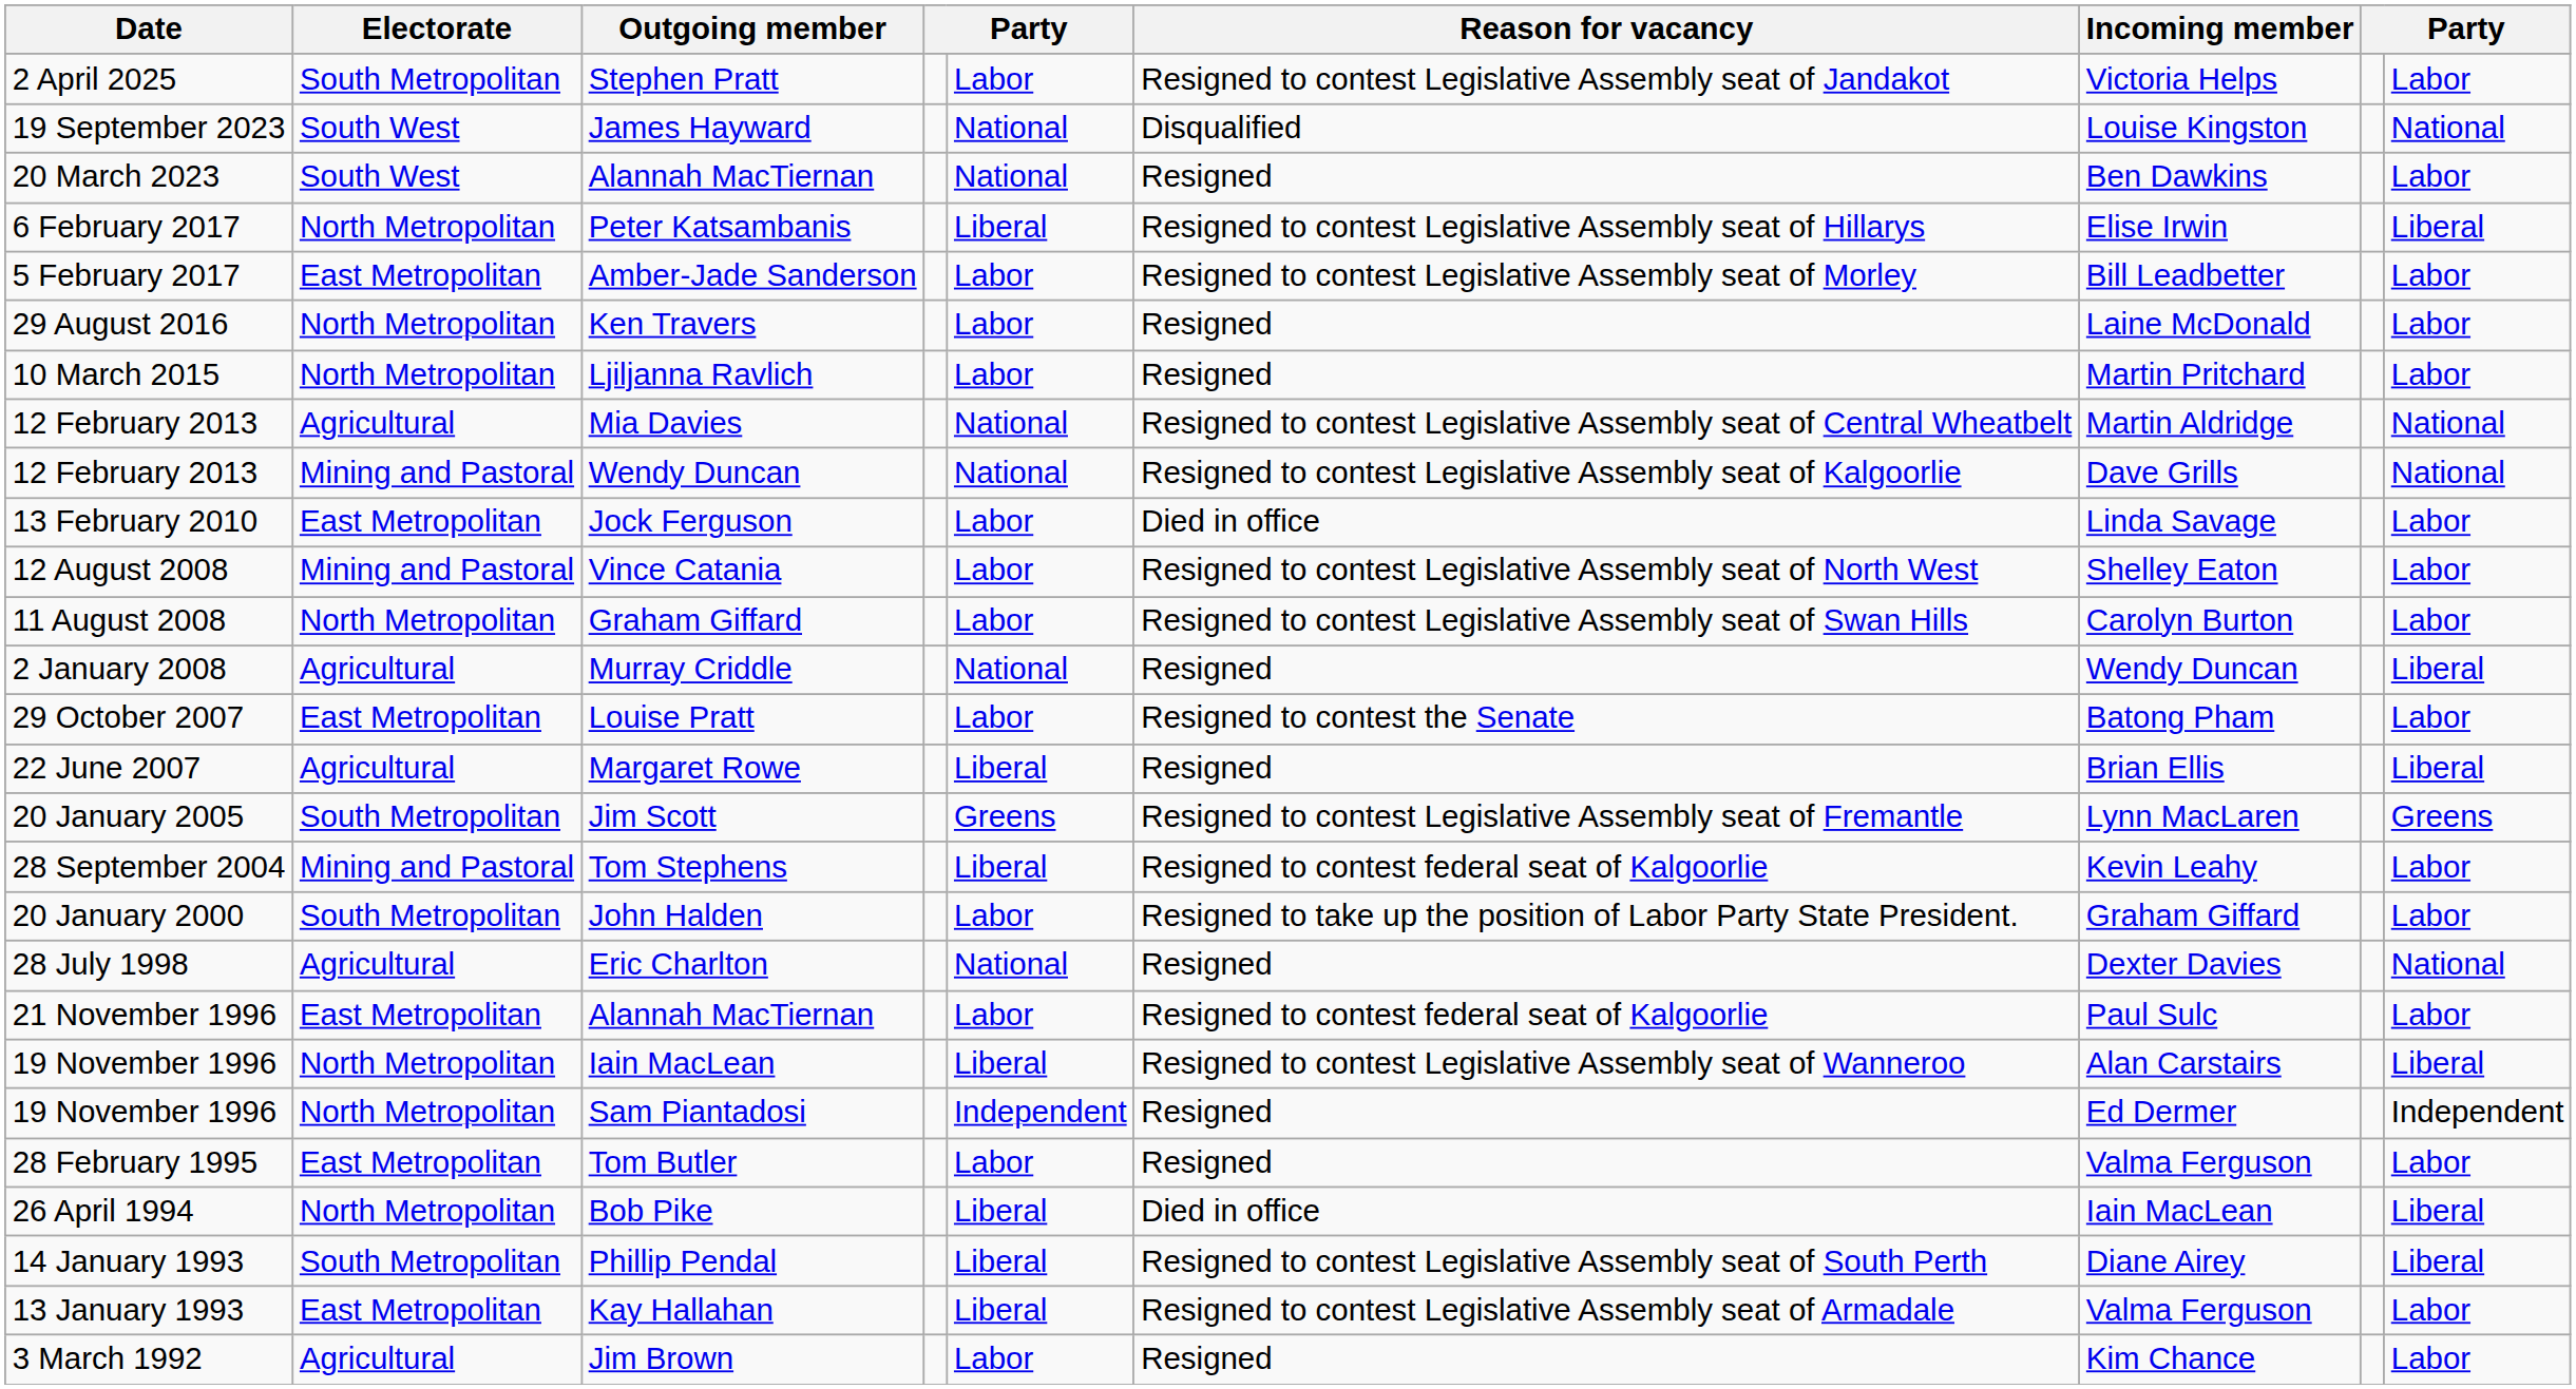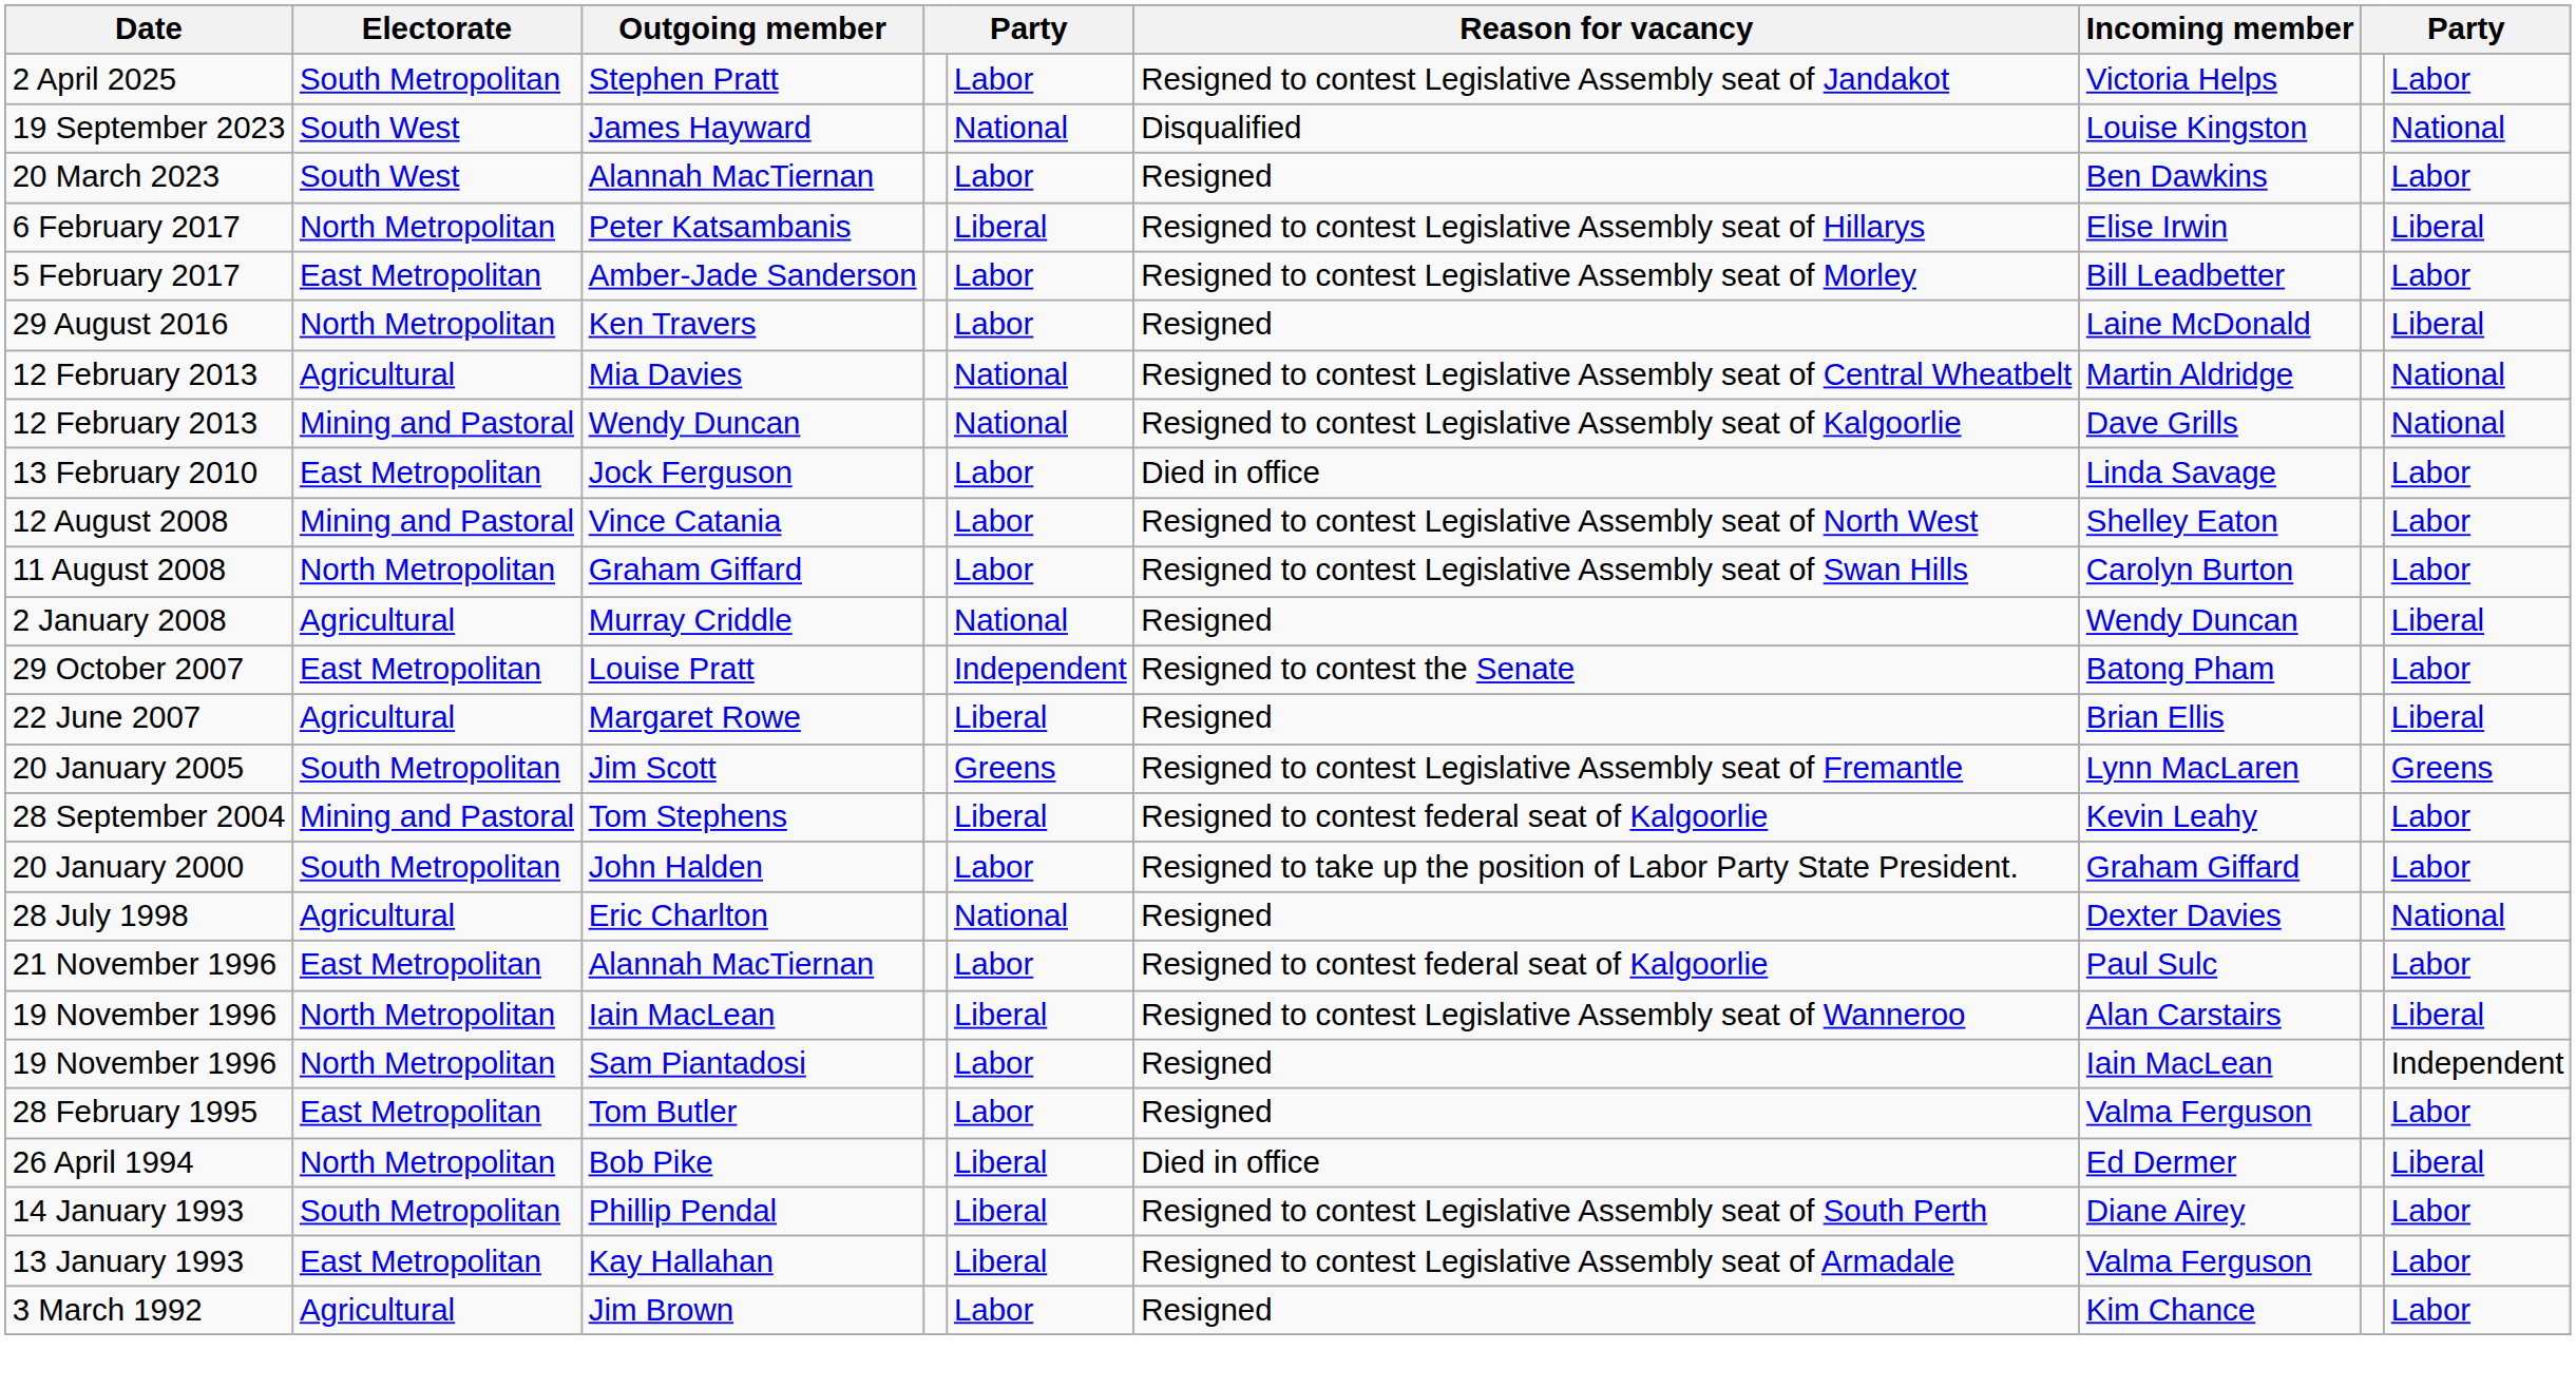20 March 2023 / Alannah MacTiernan | column 5: National -> Labor
Ken Travers | column 9: Labor -> Liberal
- row: 10 March 2015 | North Metropolitan | Ljiljanna Ravlich | Labor | Resigned | Martin Pritchard | Labor
Louise Pratt | column 5: Labor -> Independent
Sam Piantadosi | column 5: Independent -> Labor
Sam Piantadosi | Incoming member: Ed Dermer -> Iain MacLean
Bob Pike | Incoming member: Iain MacLean -> Ed Dermer
Phillip Pendal | column 9: Liberal -> Labor
